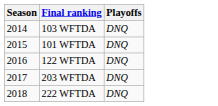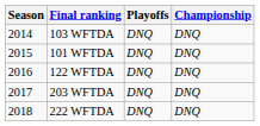+ column: Championship | DNQ | DNQ | DNQ | DNQ | DNQ
